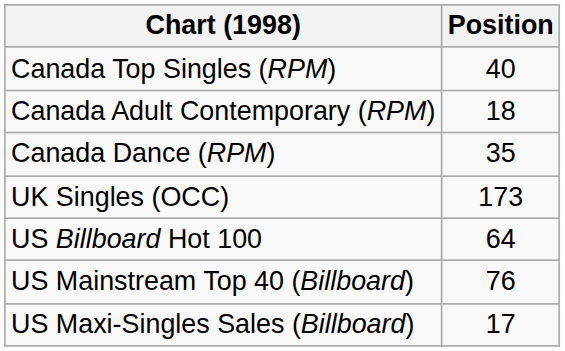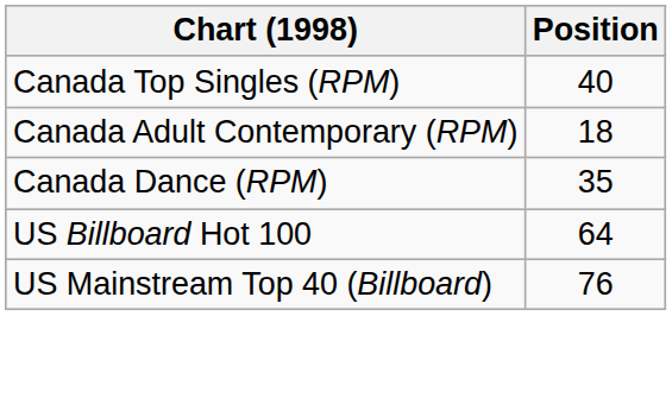- row: UK Singles (OCC) | 173
- row: US Maxi-Singles Sales (Billboard) | 17
